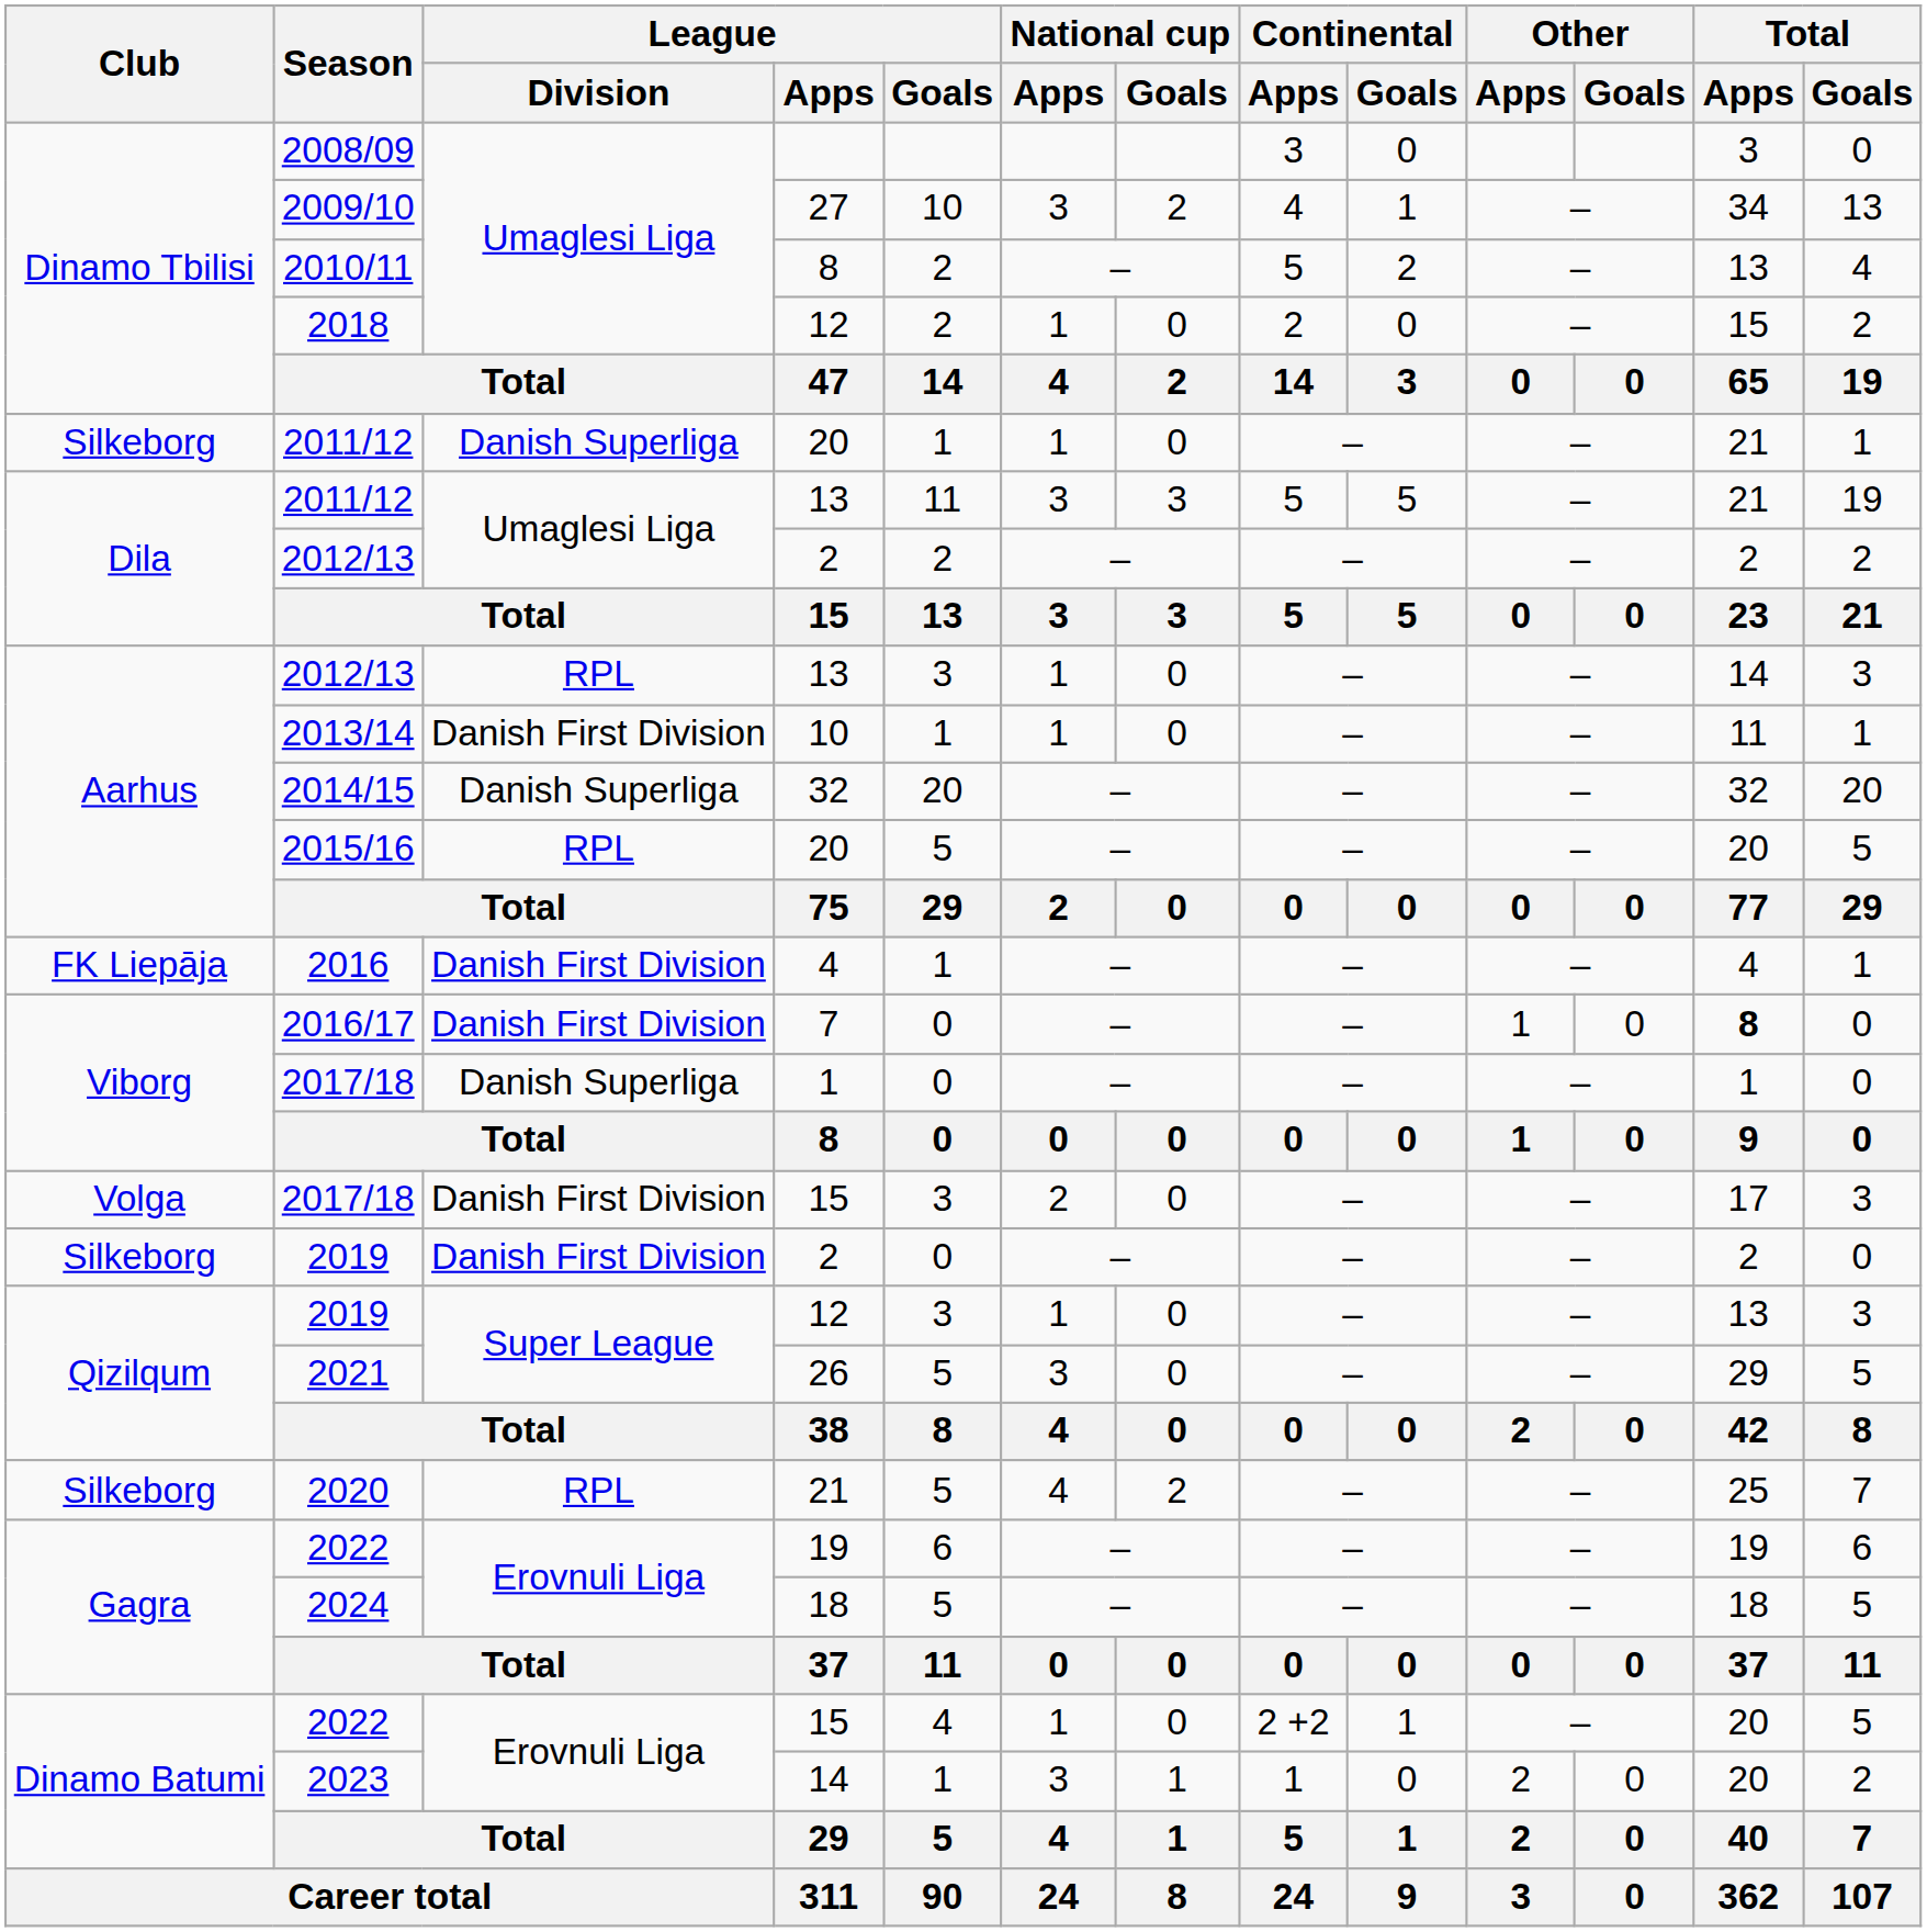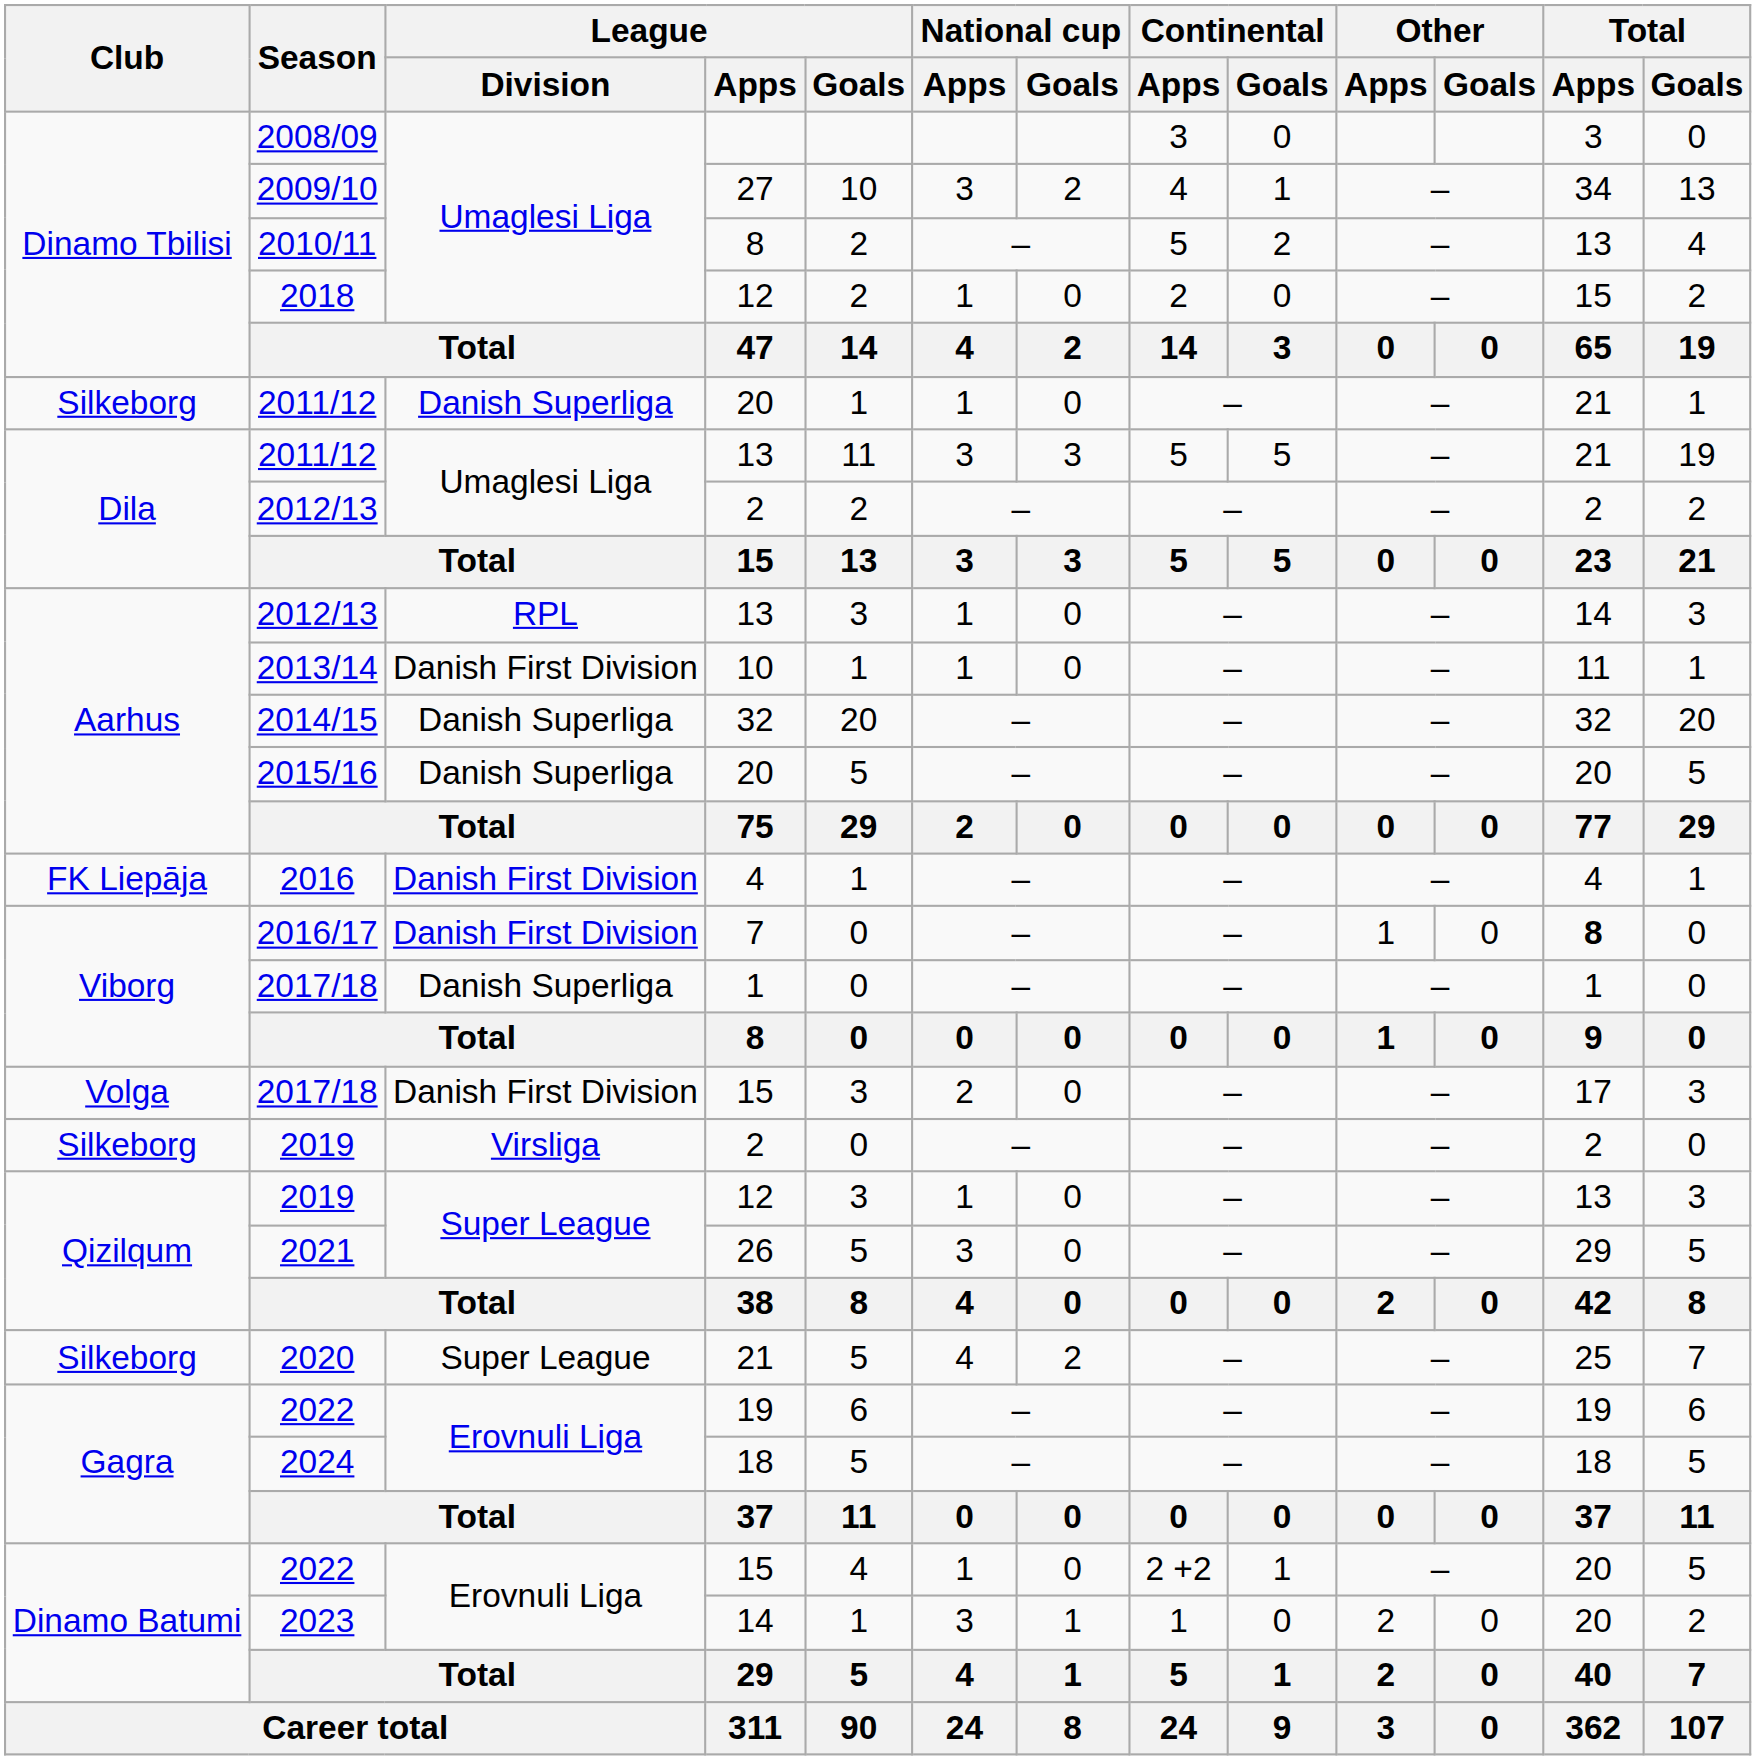2015/16 | League / Division: RPL -> Danish Superliga
2019 / 2 | League / Division: Danish First Division -> Virsliga
2020 | League / Division: RPL -> Super League
